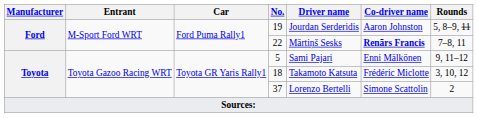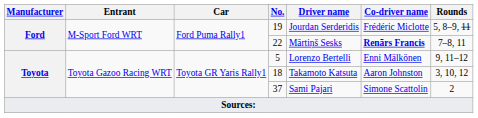19 | Co-driver name: Aaron Johnston -> Frédéric Miclotte
5 | Driver name: Sami Pajari -> Lorenzo Bertelli
18 | Co-driver name: Frédéric Miclotte -> Aaron Johnston
37 | Driver name: Lorenzo Bertelli -> Sami Pajari
